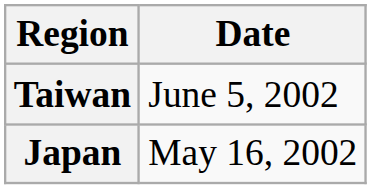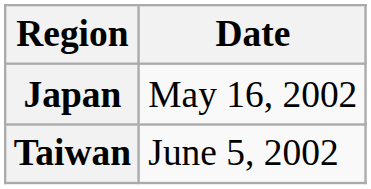rows swapped: Japan <-> Taiwan
